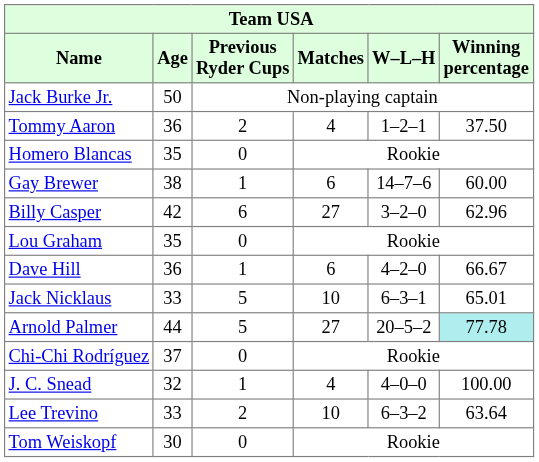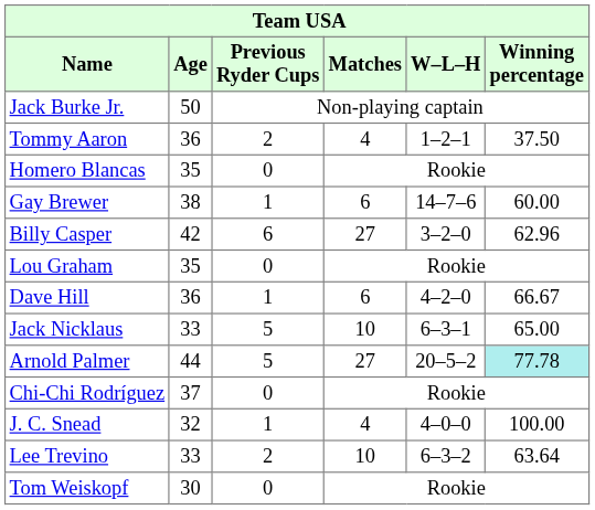Jack Nicklaus | Winning percentage: 65.01 -> 65.00
